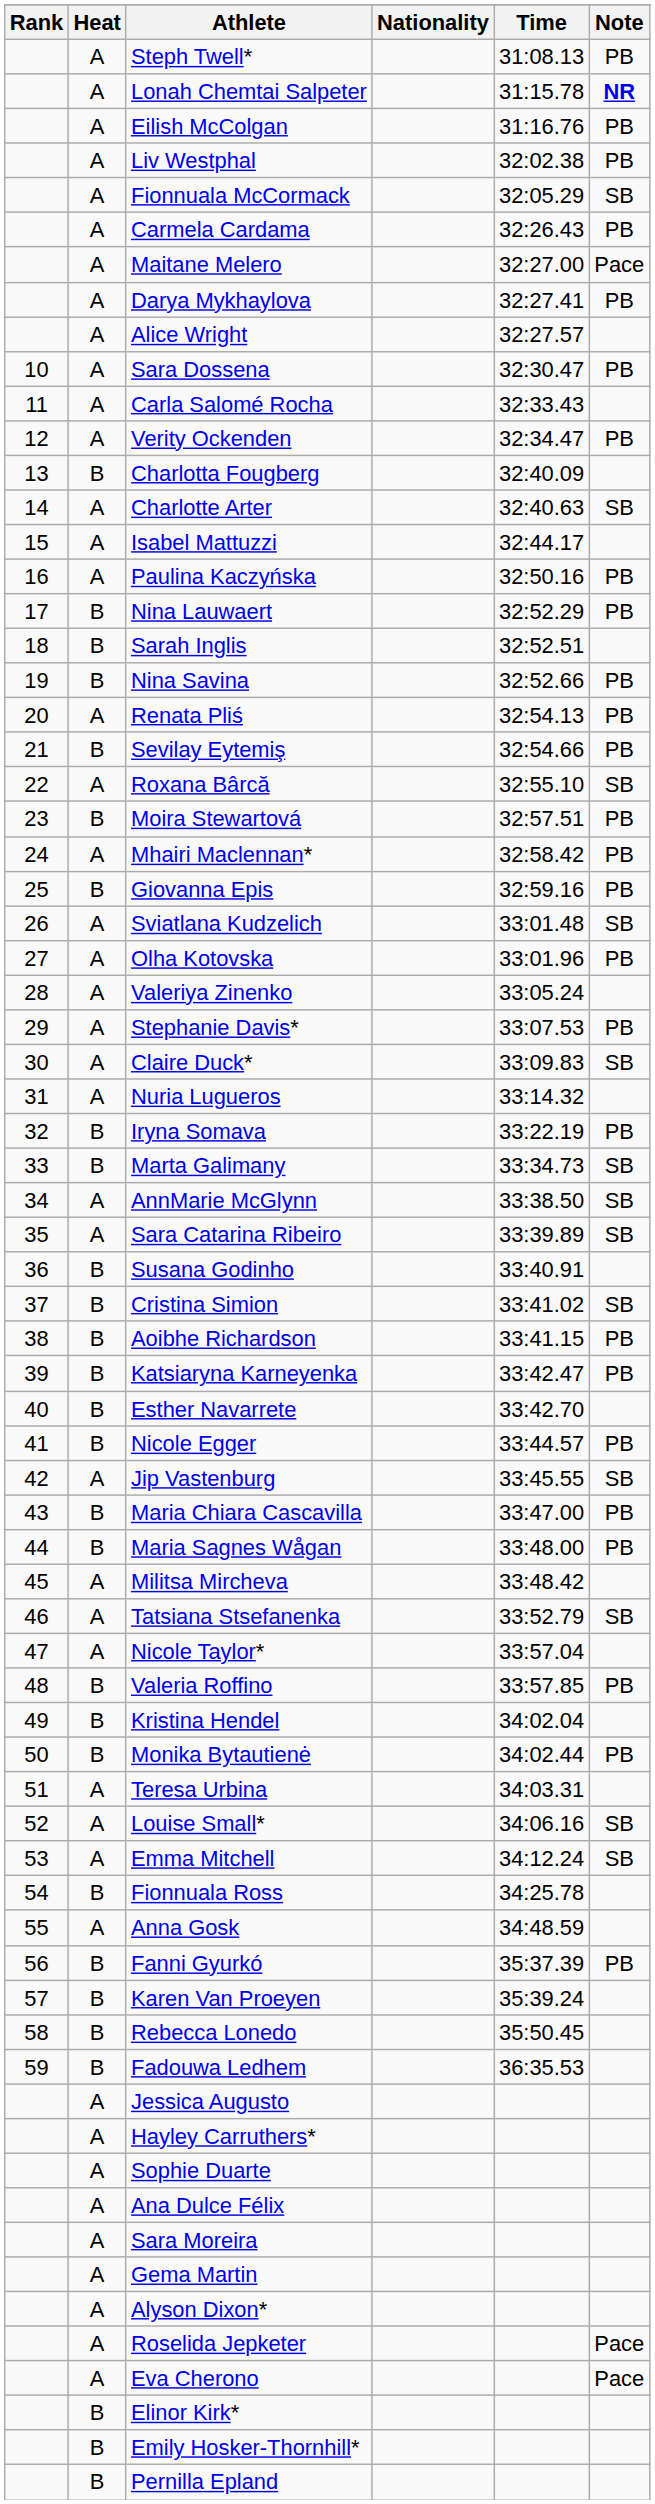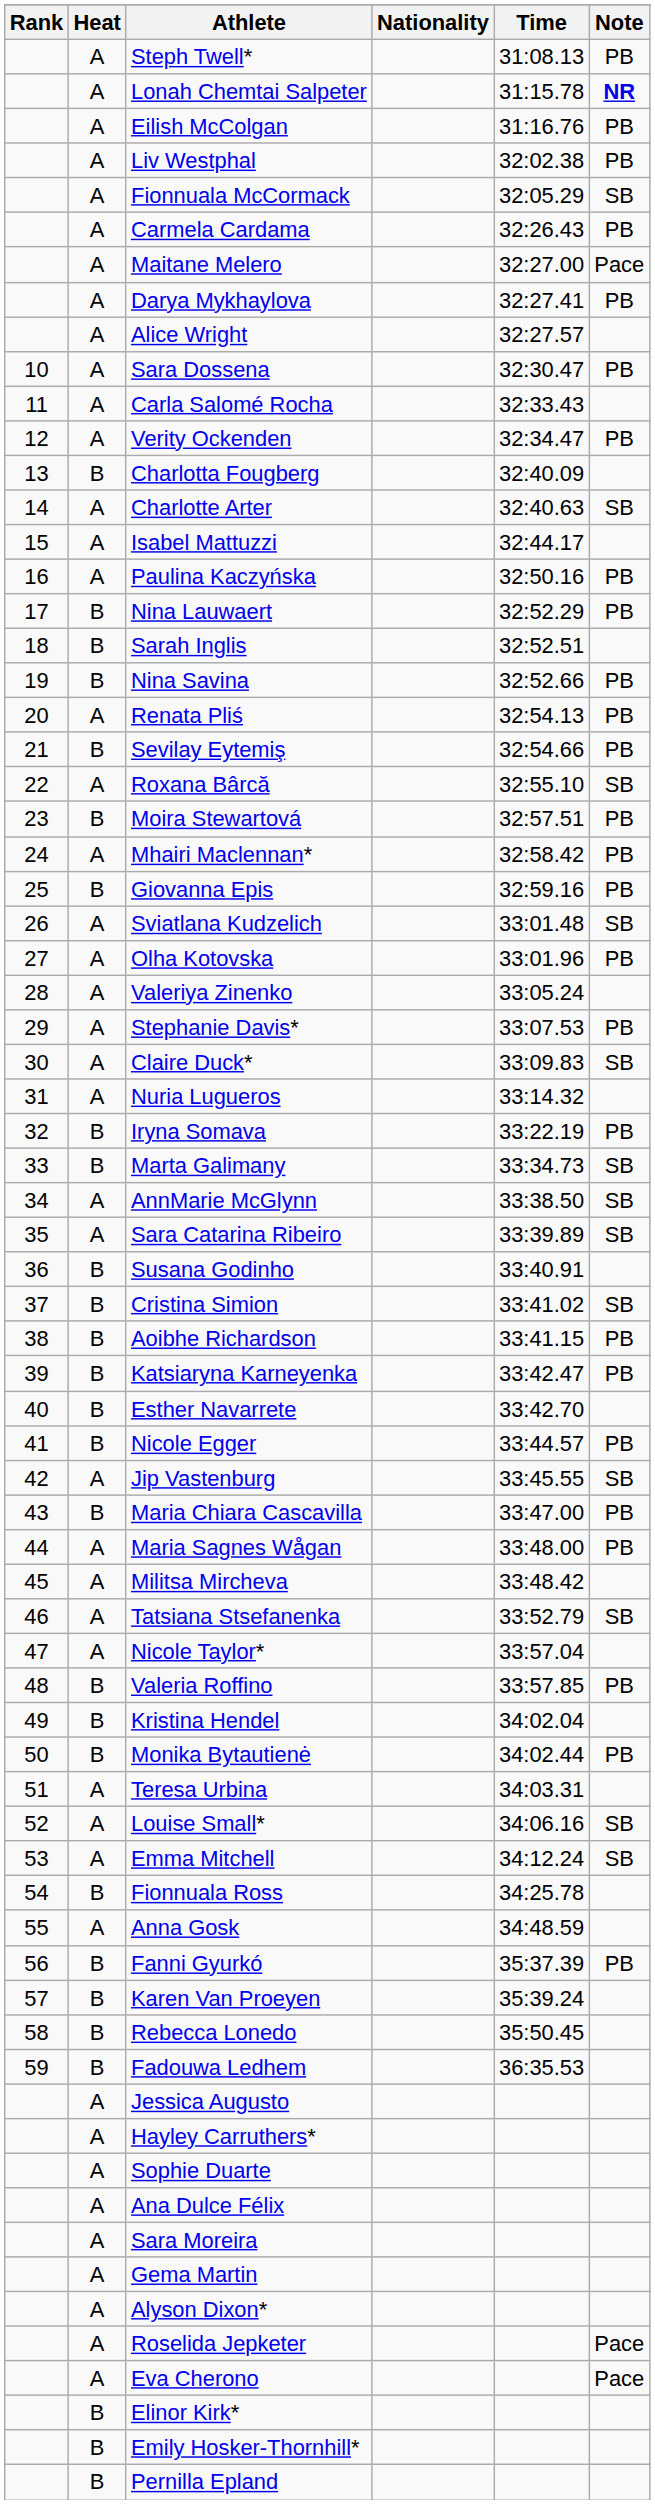Maria Sagnes Wågan | Heat: B -> A
